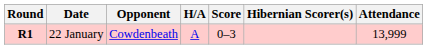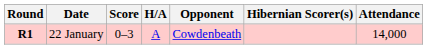columns swapped: Opponent <-> Score
22 January | Attendance: 13,999 -> 14,000
